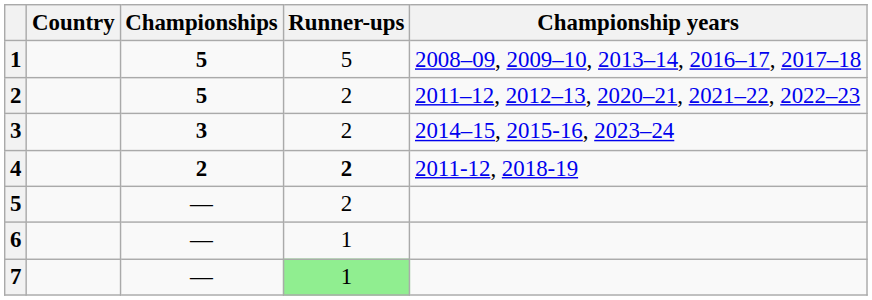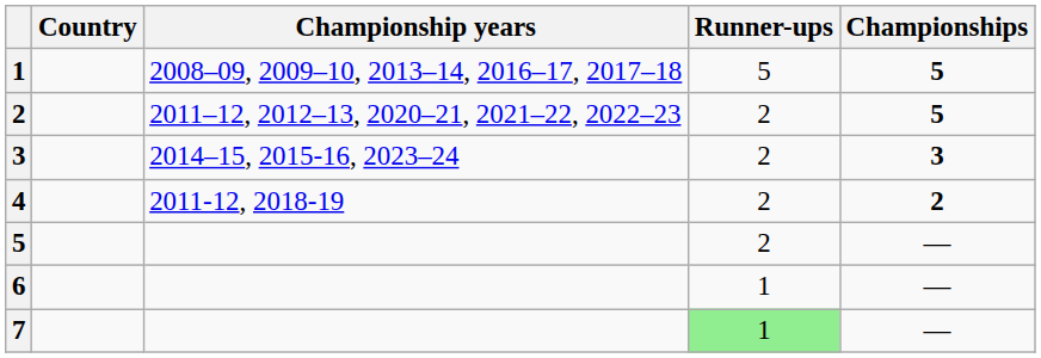columns swapped: Championships <-> Championship years
4 | Runner-ups: bold -> normal
